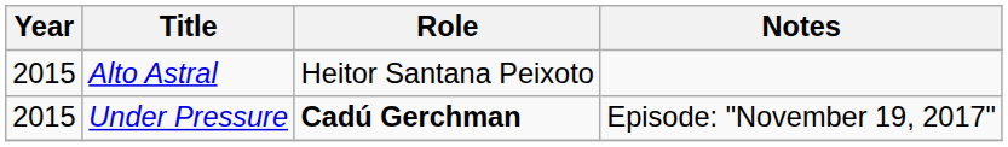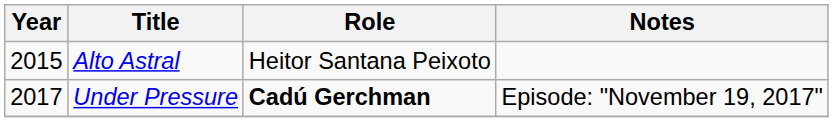Under Pressure | Year: 2015 -> 2017
